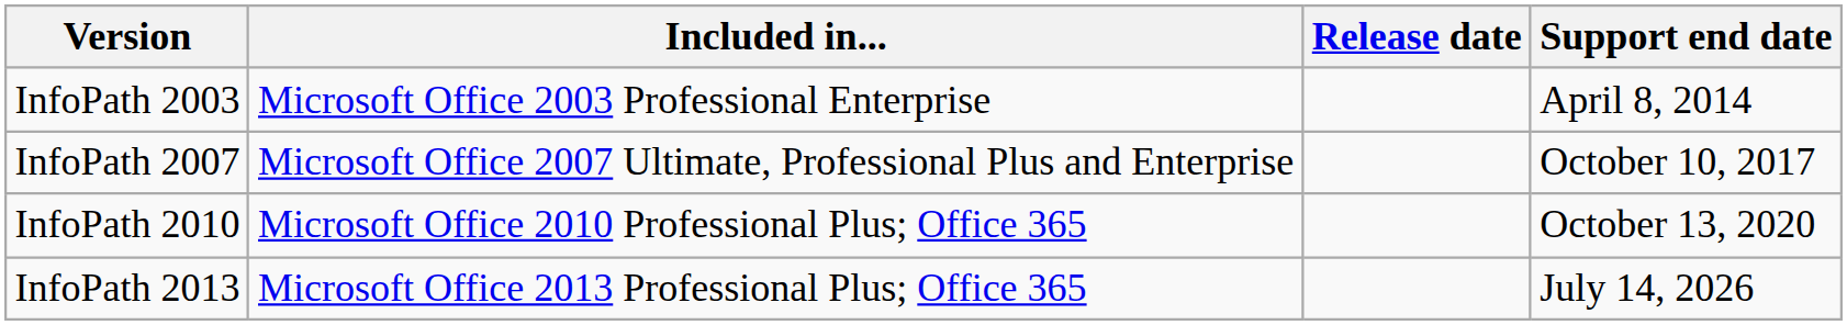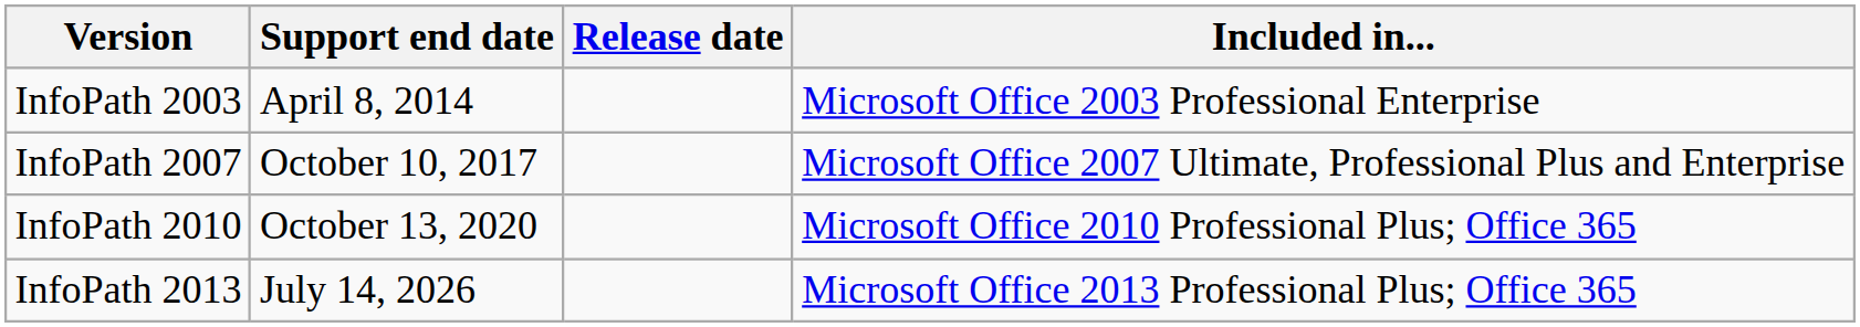columns swapped: Included in... <-> Support end date
